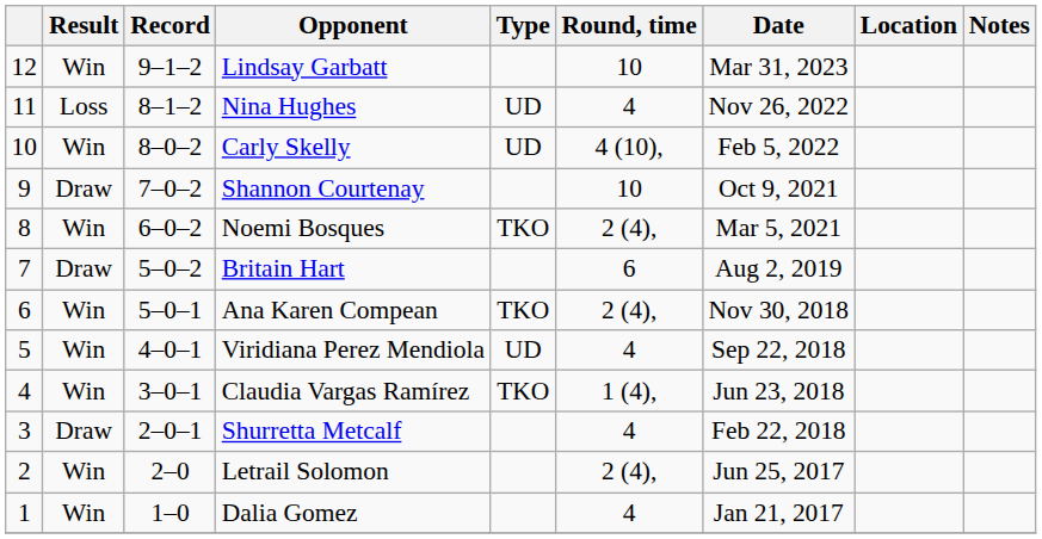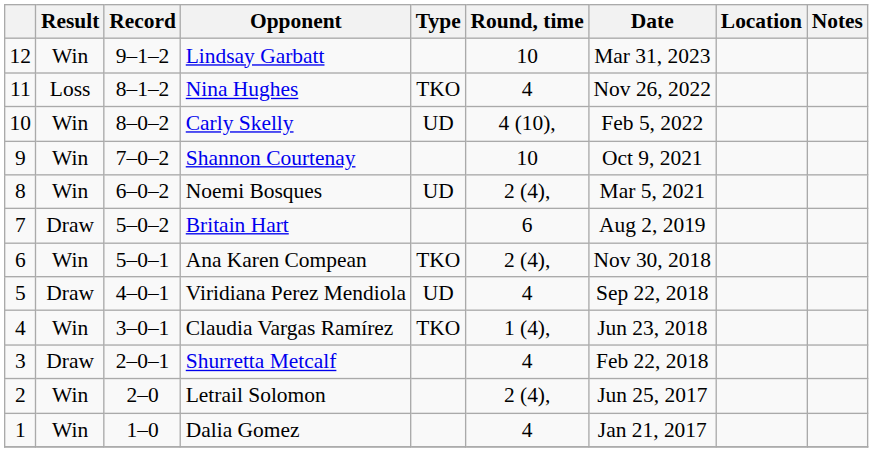Nina Hughes | Type: UD -> TKO
Shannon Courtenay | Result: Draw -> Win
Noemi Bosques | Type: TKO -> UD
Viridiana Perez Mendiola | Result: Win -> Draw
